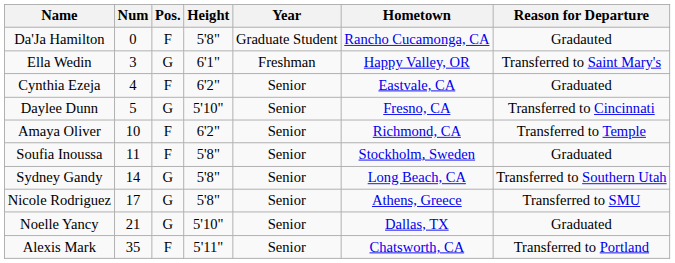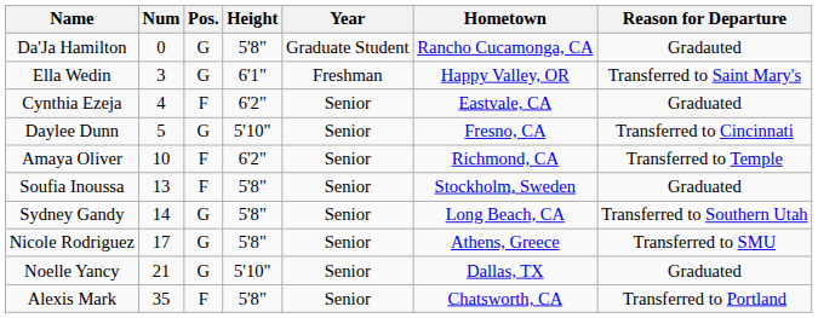Da'Ja Hamilton | Pos.: F -> G
Soufia Inoussa | Num: 11 -> 13
Alexis Mark | Height: 5'11" -> 5'8"
